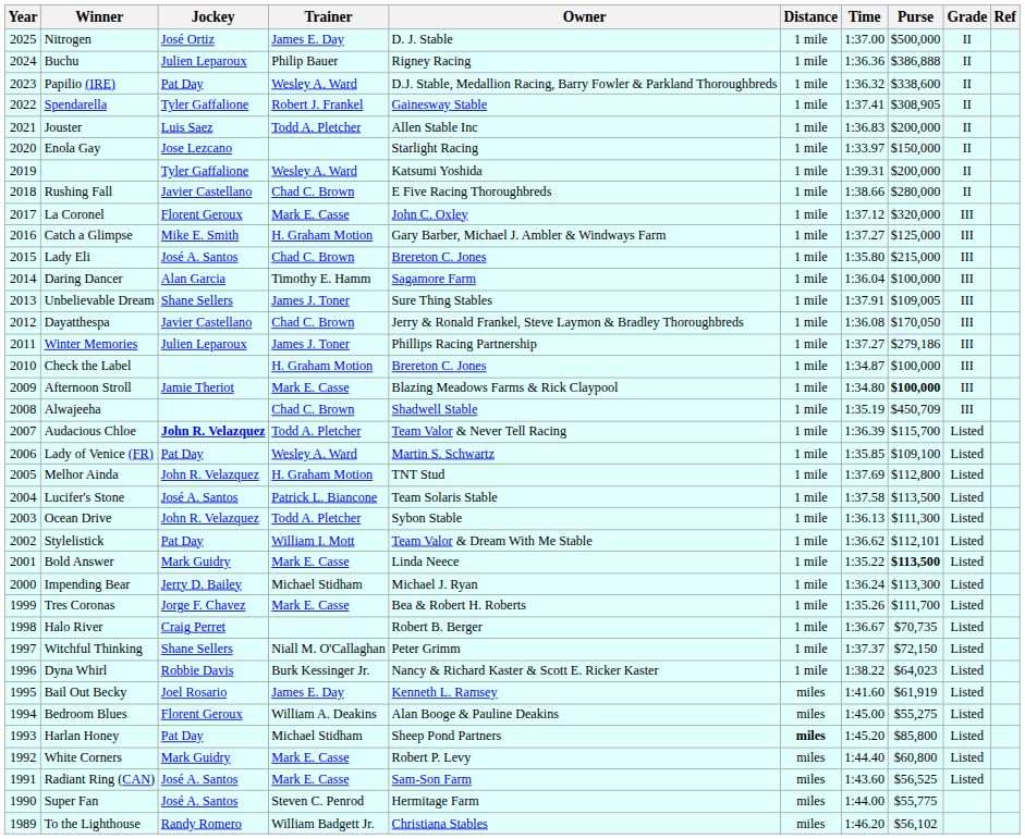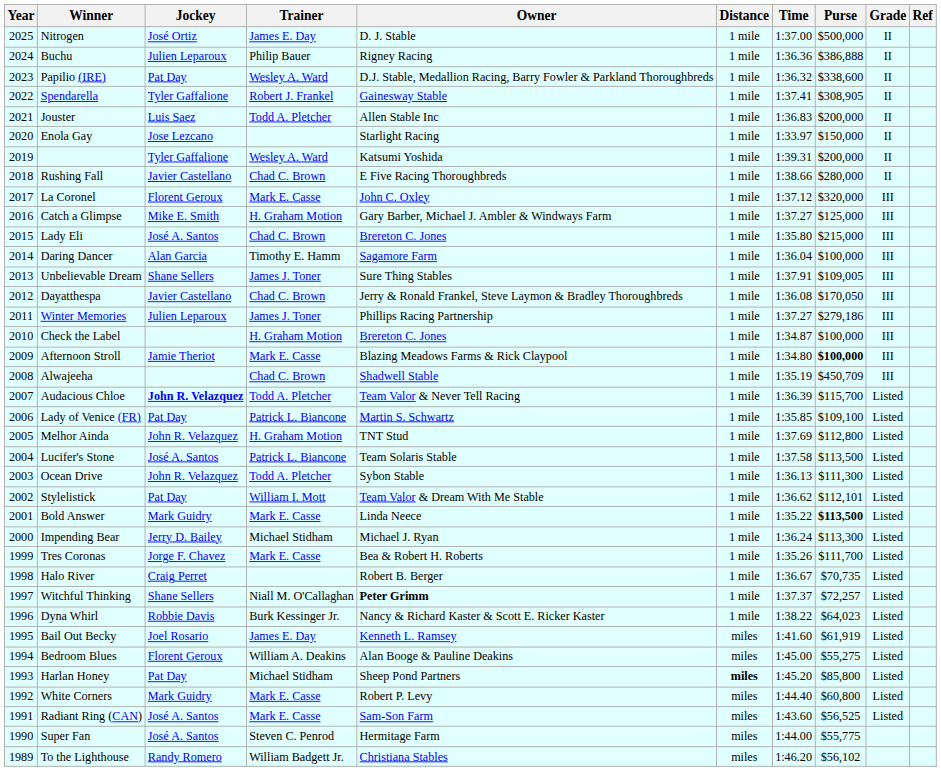Lady of Venice (FR) | Trainer: Wesley A. Ward -> Patrick L. Biancone
Witchful Thinking | Owner: normal -> bold
Witchful Thinking | Purse: $72,150 -> $72,257
